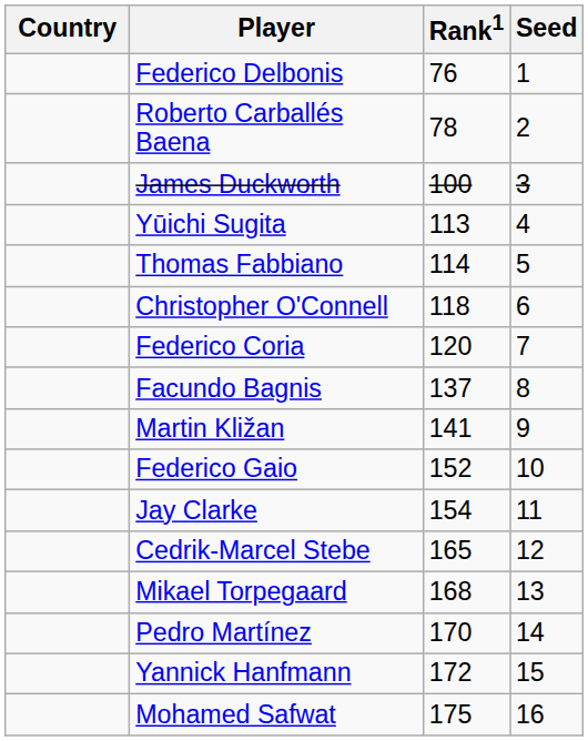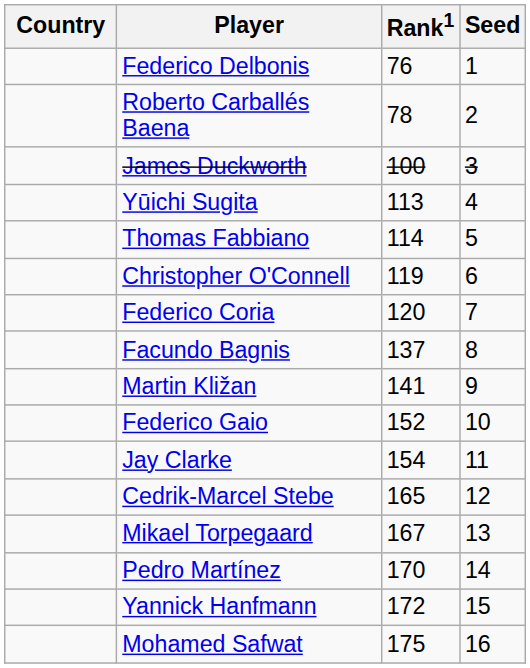Christopher O'Connell | Rank1: 118 -> 119
Mikael Torpegaard | Rank1: 168 -> 167
